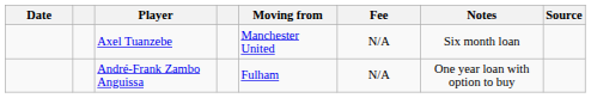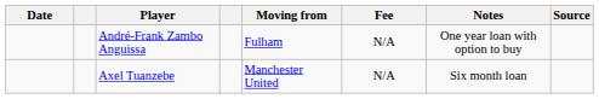rows swapped: André-Frank Zambo Anguissa <-> Axel Tuanzebe
